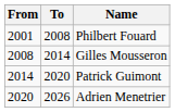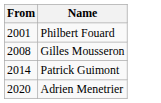- column: To | 2008 | 2014 | 2020 | 2026
